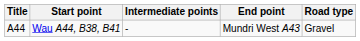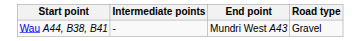- column: Title | A44
